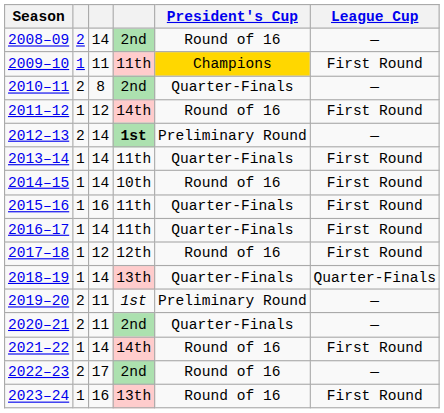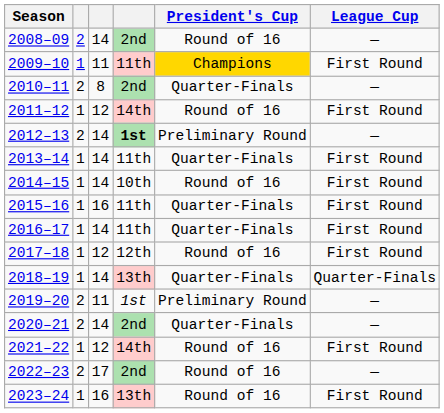2020–21 | column 3: 11 -> 14
2021–22 | column 3: 14 -> 12
